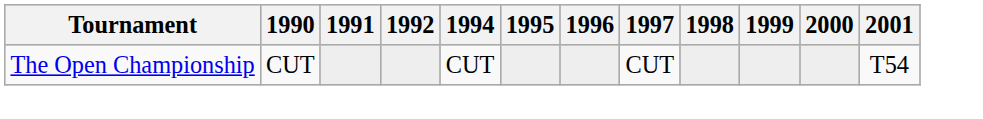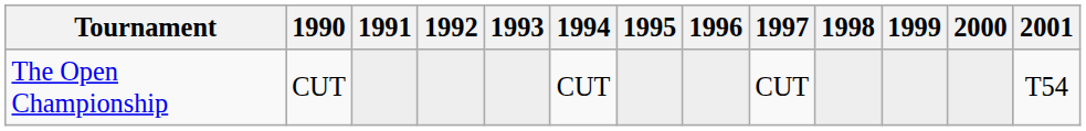+ column: 1993
